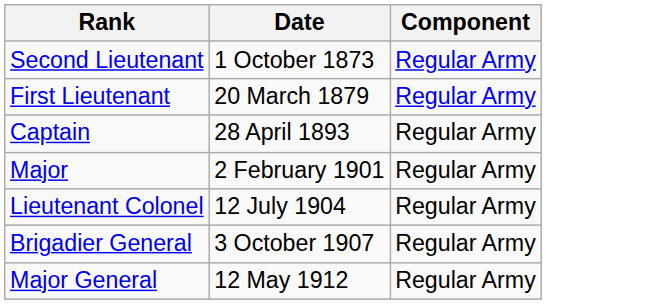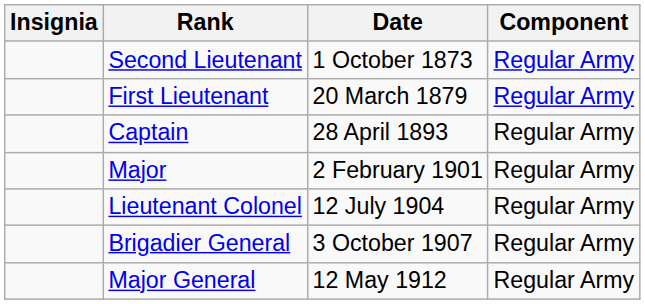+ column: Insignia
